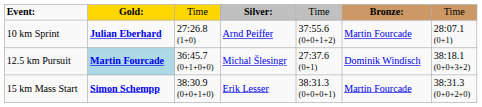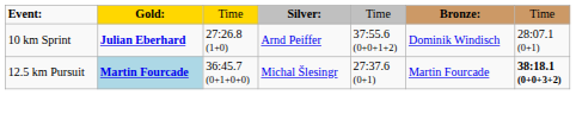10 km Sprint | column 6: Martin Fourcade -> Dominik Windisch
12.5 km Pursuit | column 6: Dominik Windisch -> Martin Fourcade
12.5 km Pursuit | column 7: normal -> bold
- row: 15 km Mass Start | Simon Schempp | 38:30.9 (0+0+1+0) | Erik Lesser | 38:31.3 (0+0+0+1) | Martin Fourcade | 38:31.3 (0+0+2+0)
